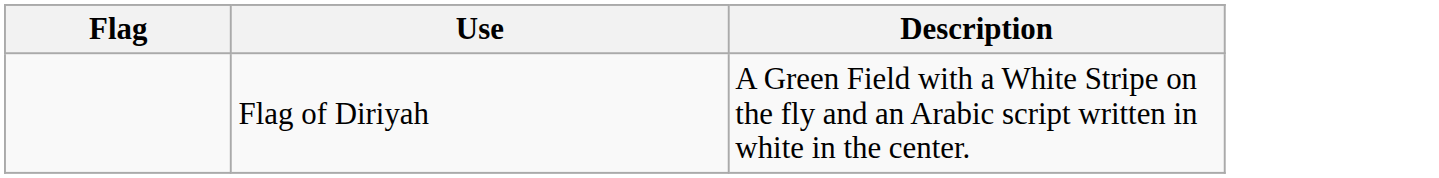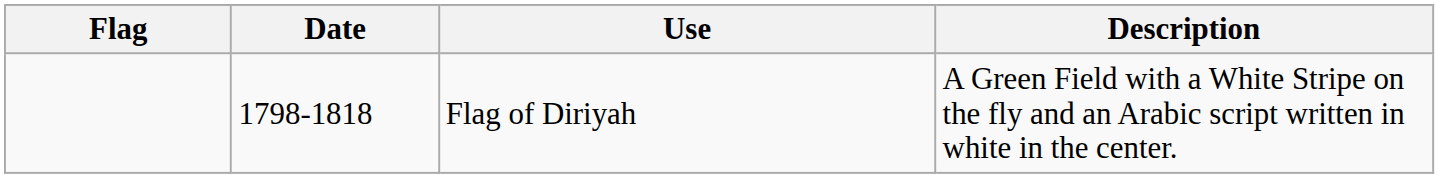+ column: Date | 1798-1818
